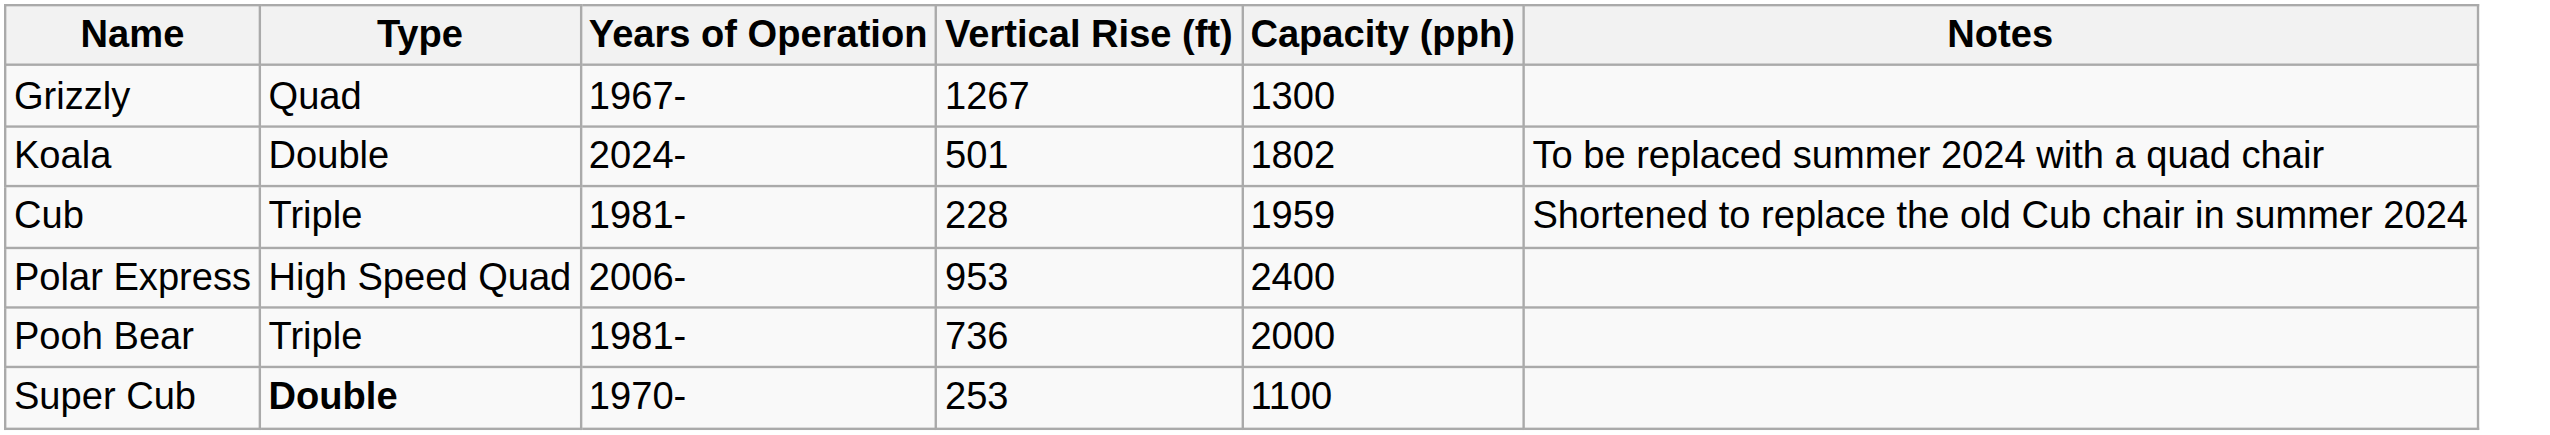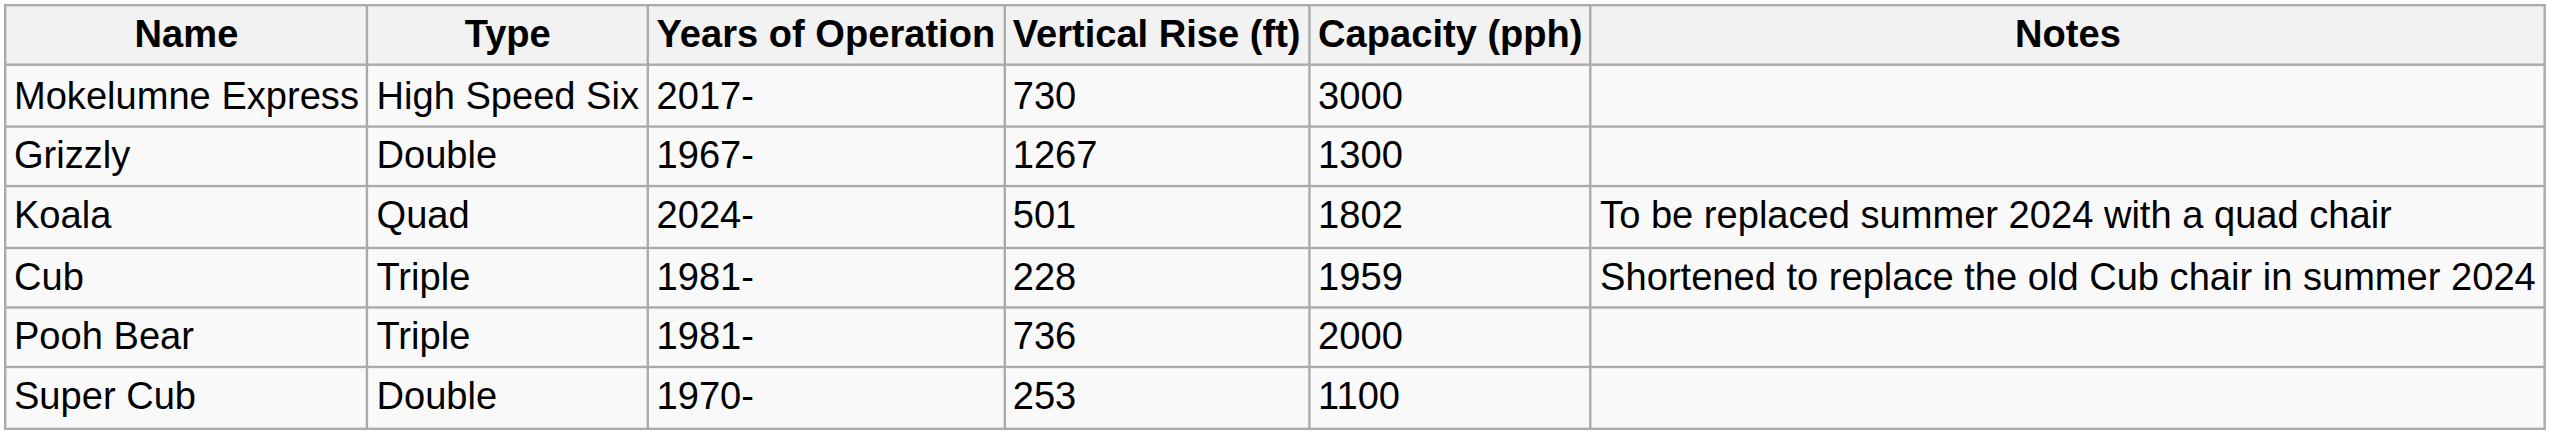+ row: Mokelumne Express | High Speed Six | 2017- | 730 | 3000
Grizzly | Type: Quad -> Double
Koala | Type: Double -> Quad
- row: Polar Express | High Speed Quad | 2006- | 953 | 2400
Super Cub | Type: bold -> normal
